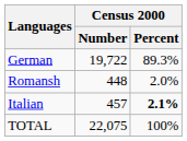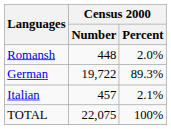rows swapped: German <-> Romansh
Italian | Census 2000 / Percent: bold -> normal
